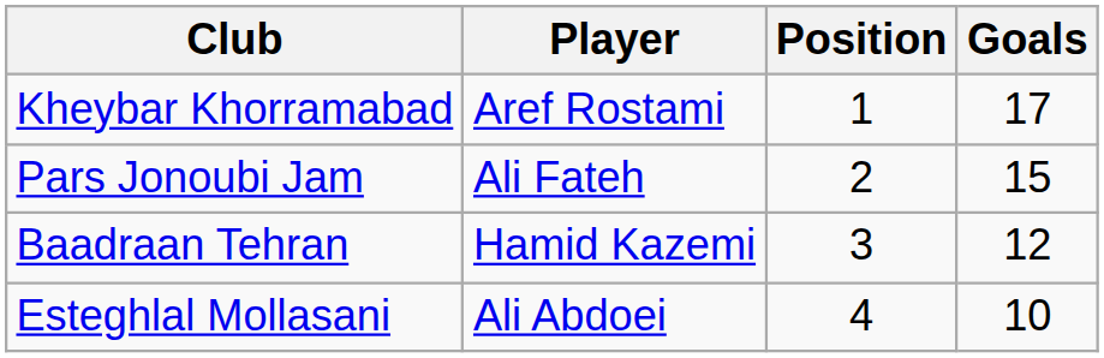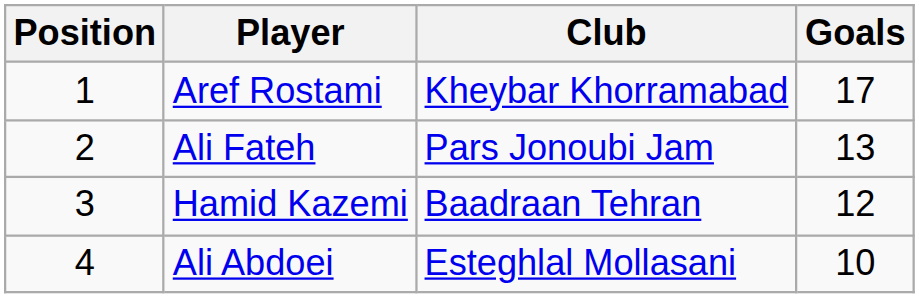columns swapped: Position <-> Club
Ali Fateh | Goals: 15 -> 13
